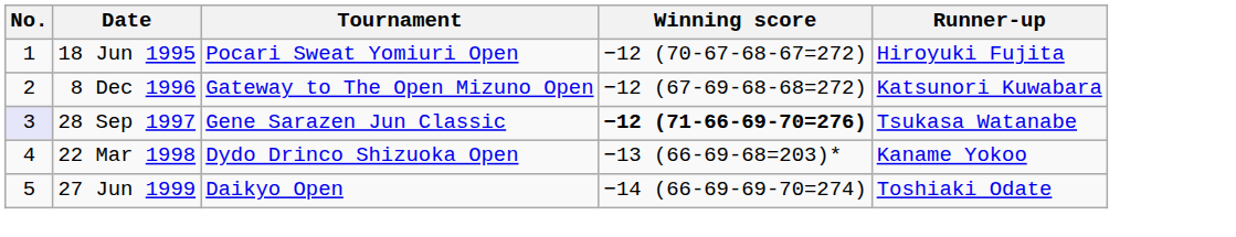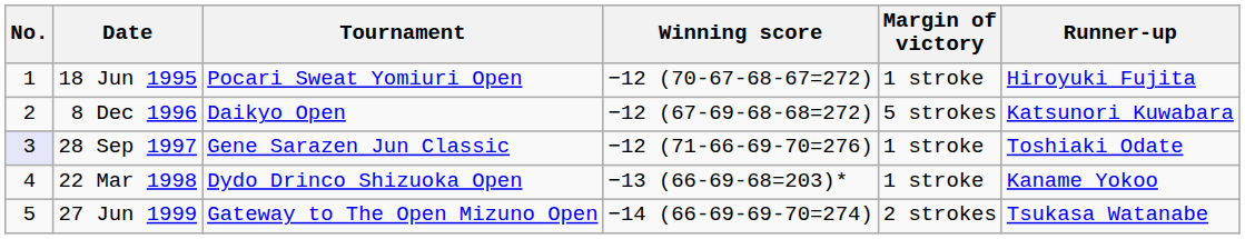+ column: Margin of victory | 1 stroke | 5 strokes | 1 stroke | 1 stroke | 2 strokes
8 Dec 1996 | Tournament: Gateway to The Open Mizuno Open -> Daikyo Open
28 Sep 1997 | Winning score: bold -> normal
28 Sep 1997 | Runner-up: Tsukasa Watanabe -> Toshiaki Odate
27 Jun 1999 | Tournament: Daikyo Open -> Gateway to The Open Mizuno Open
27 Jun 1999 | Runner-up: Toshiaki Odate -> Tsukasa Watanabe
